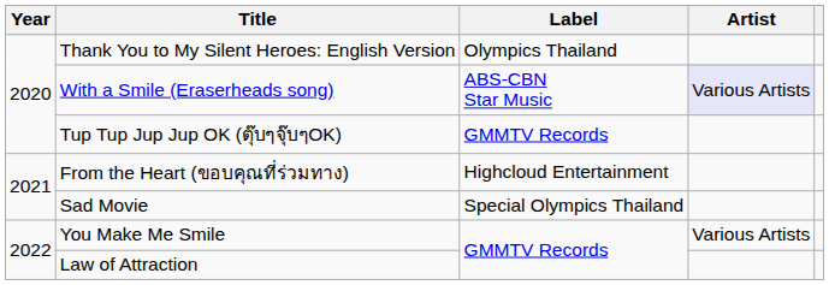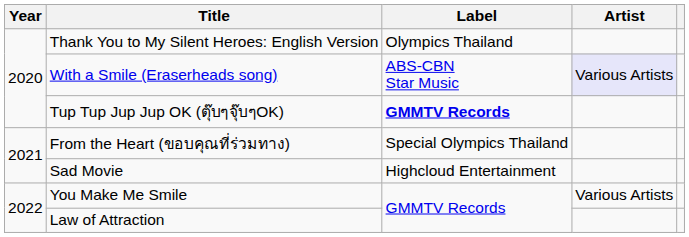Tup Tup Jup Jup OK (ตุ๊บๆจุ๊บๆOK) | Label: normal -> bold
From the Heart (ขอบคุณที่ร่วมทาง) | Label: Highcloud Entertainment -> Special Olympics Thailand
Sad Movie | Label: Special Olympics Thailand -> Highcloud Entertainment
